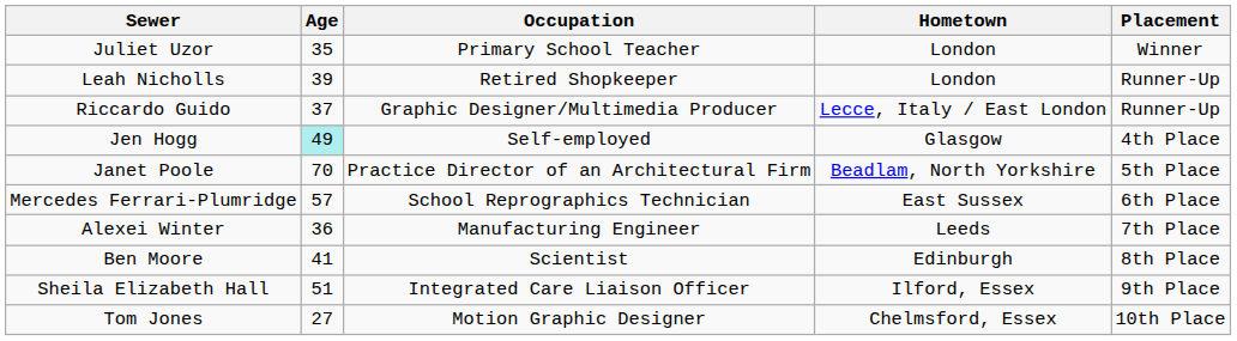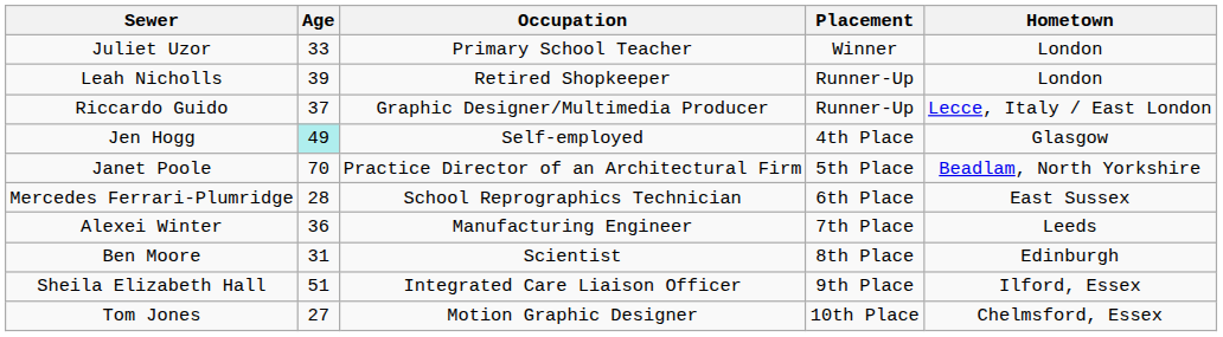columns swapped: Hometown <-> Placement
Juliet Uzor | Age: 35 -> 33
Mercedes Ferrari-Plumridge | Age: 57 -> 28
Ben Moore | Age: 41 -> 31
